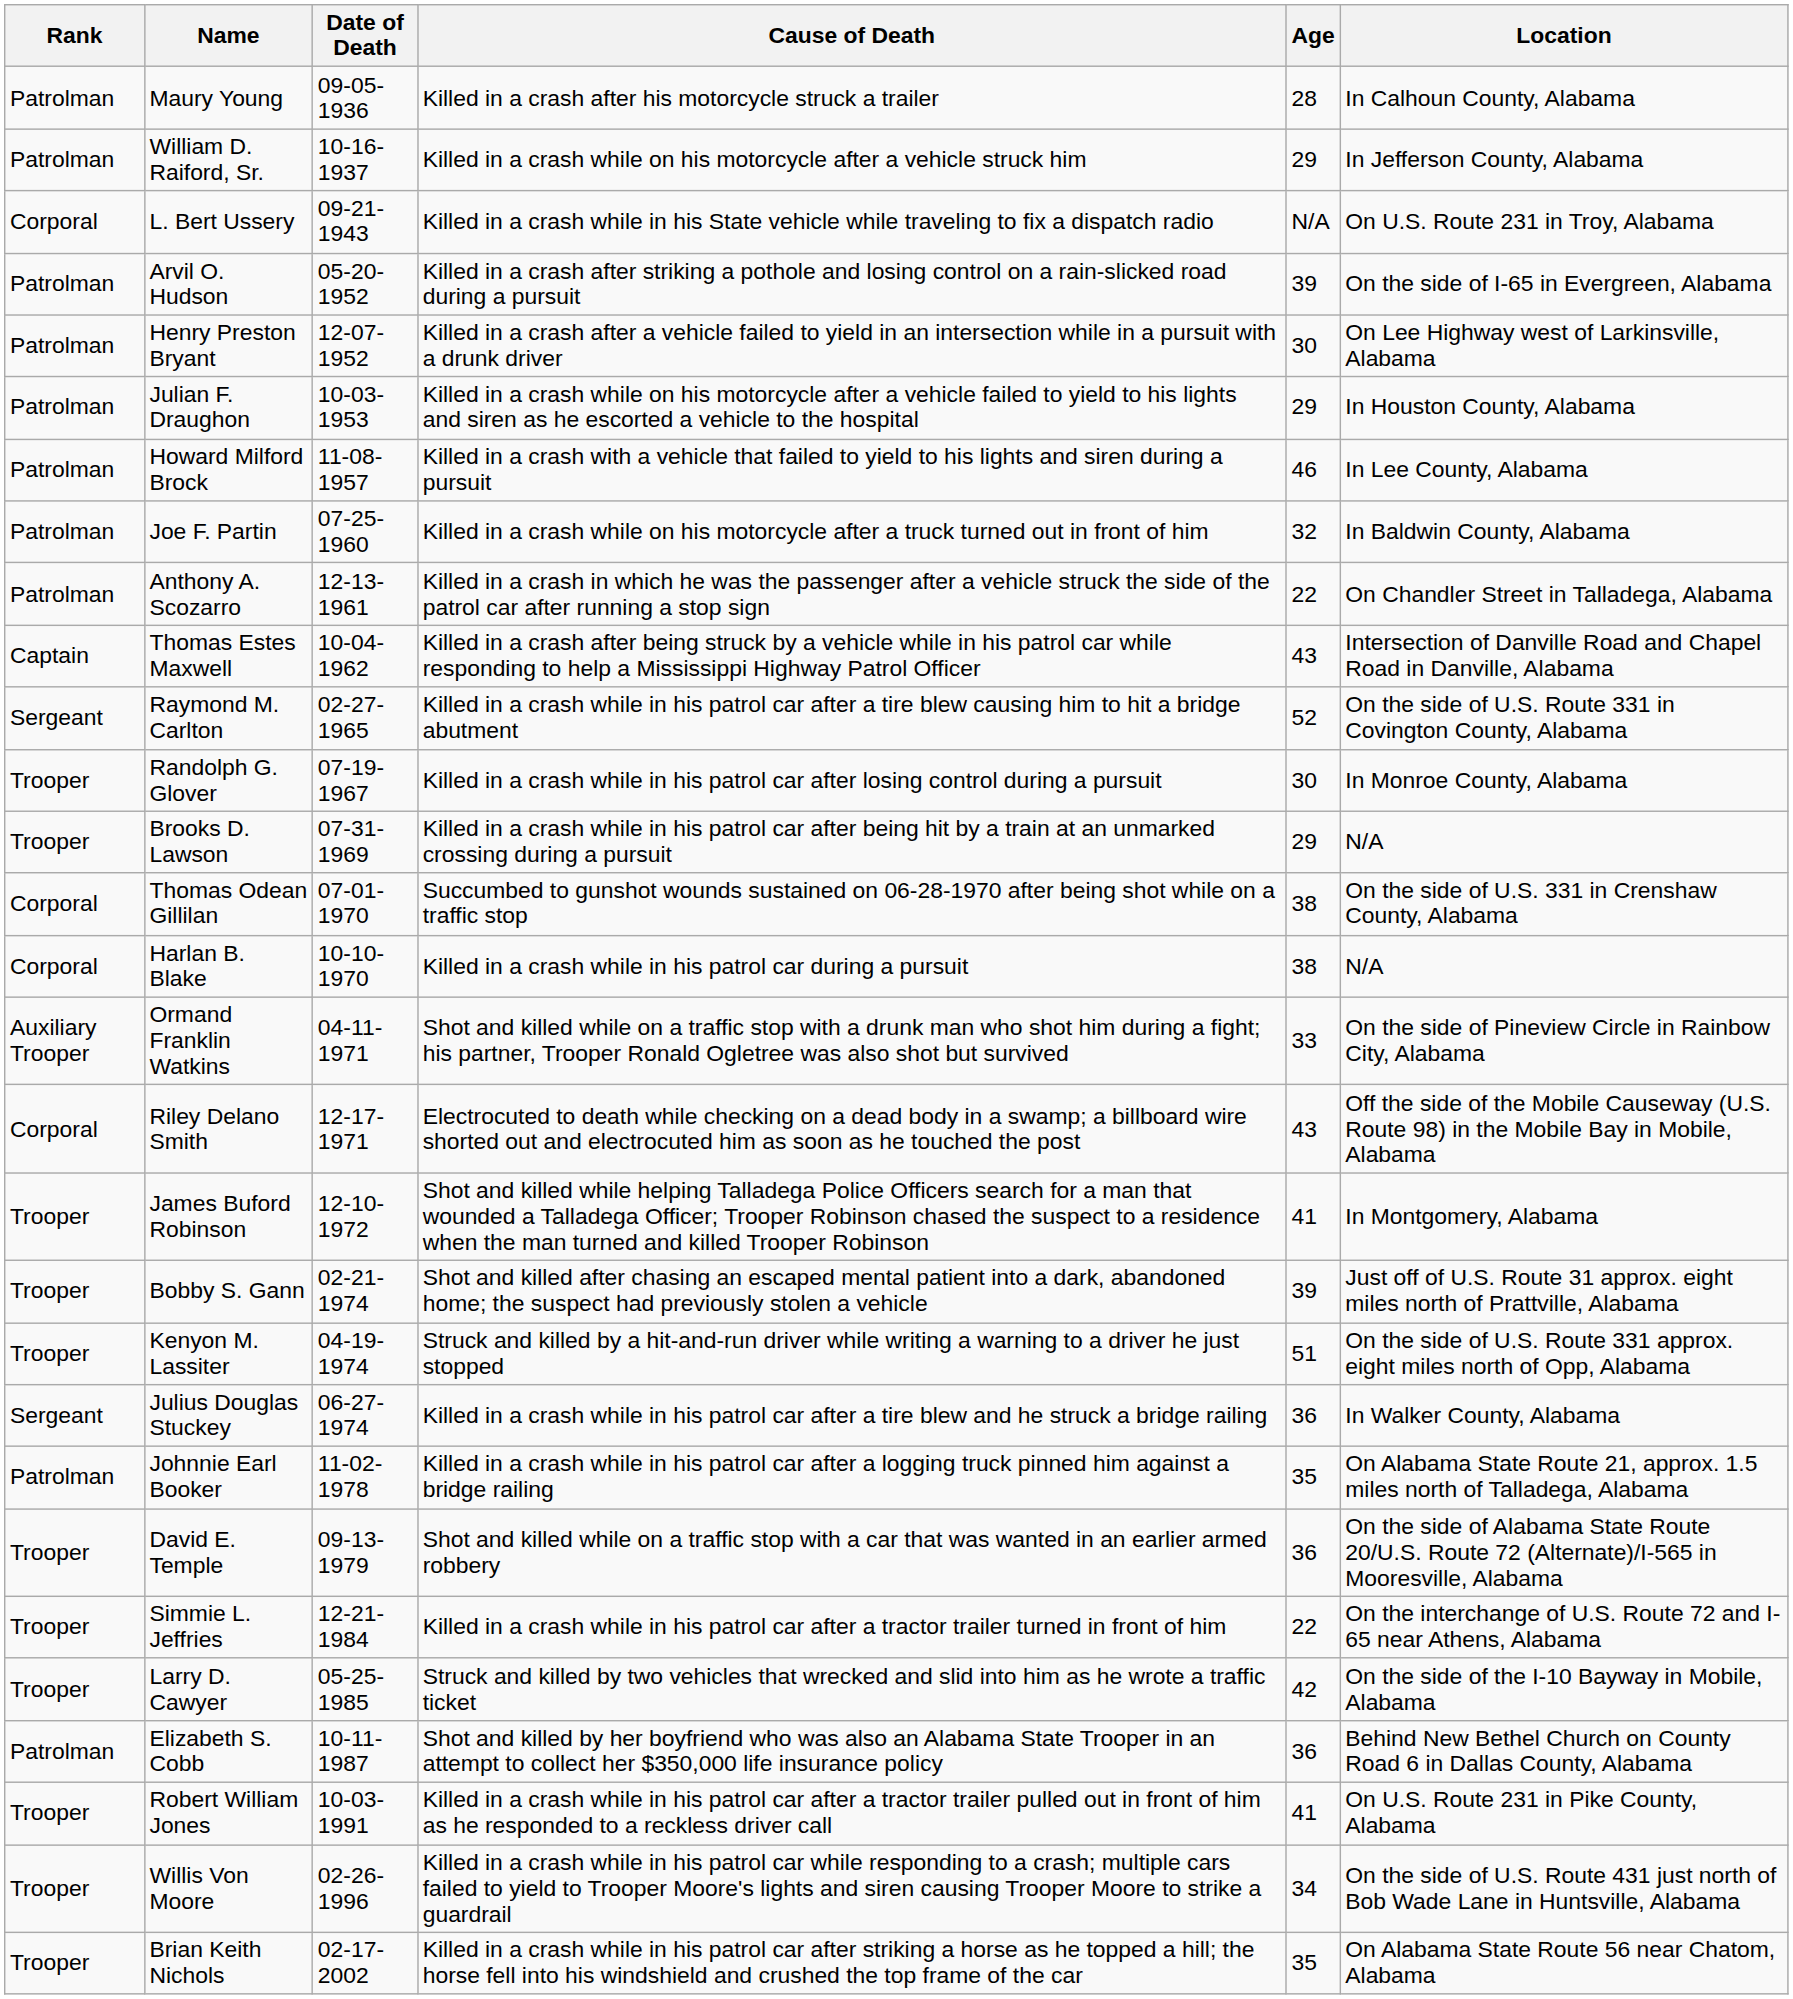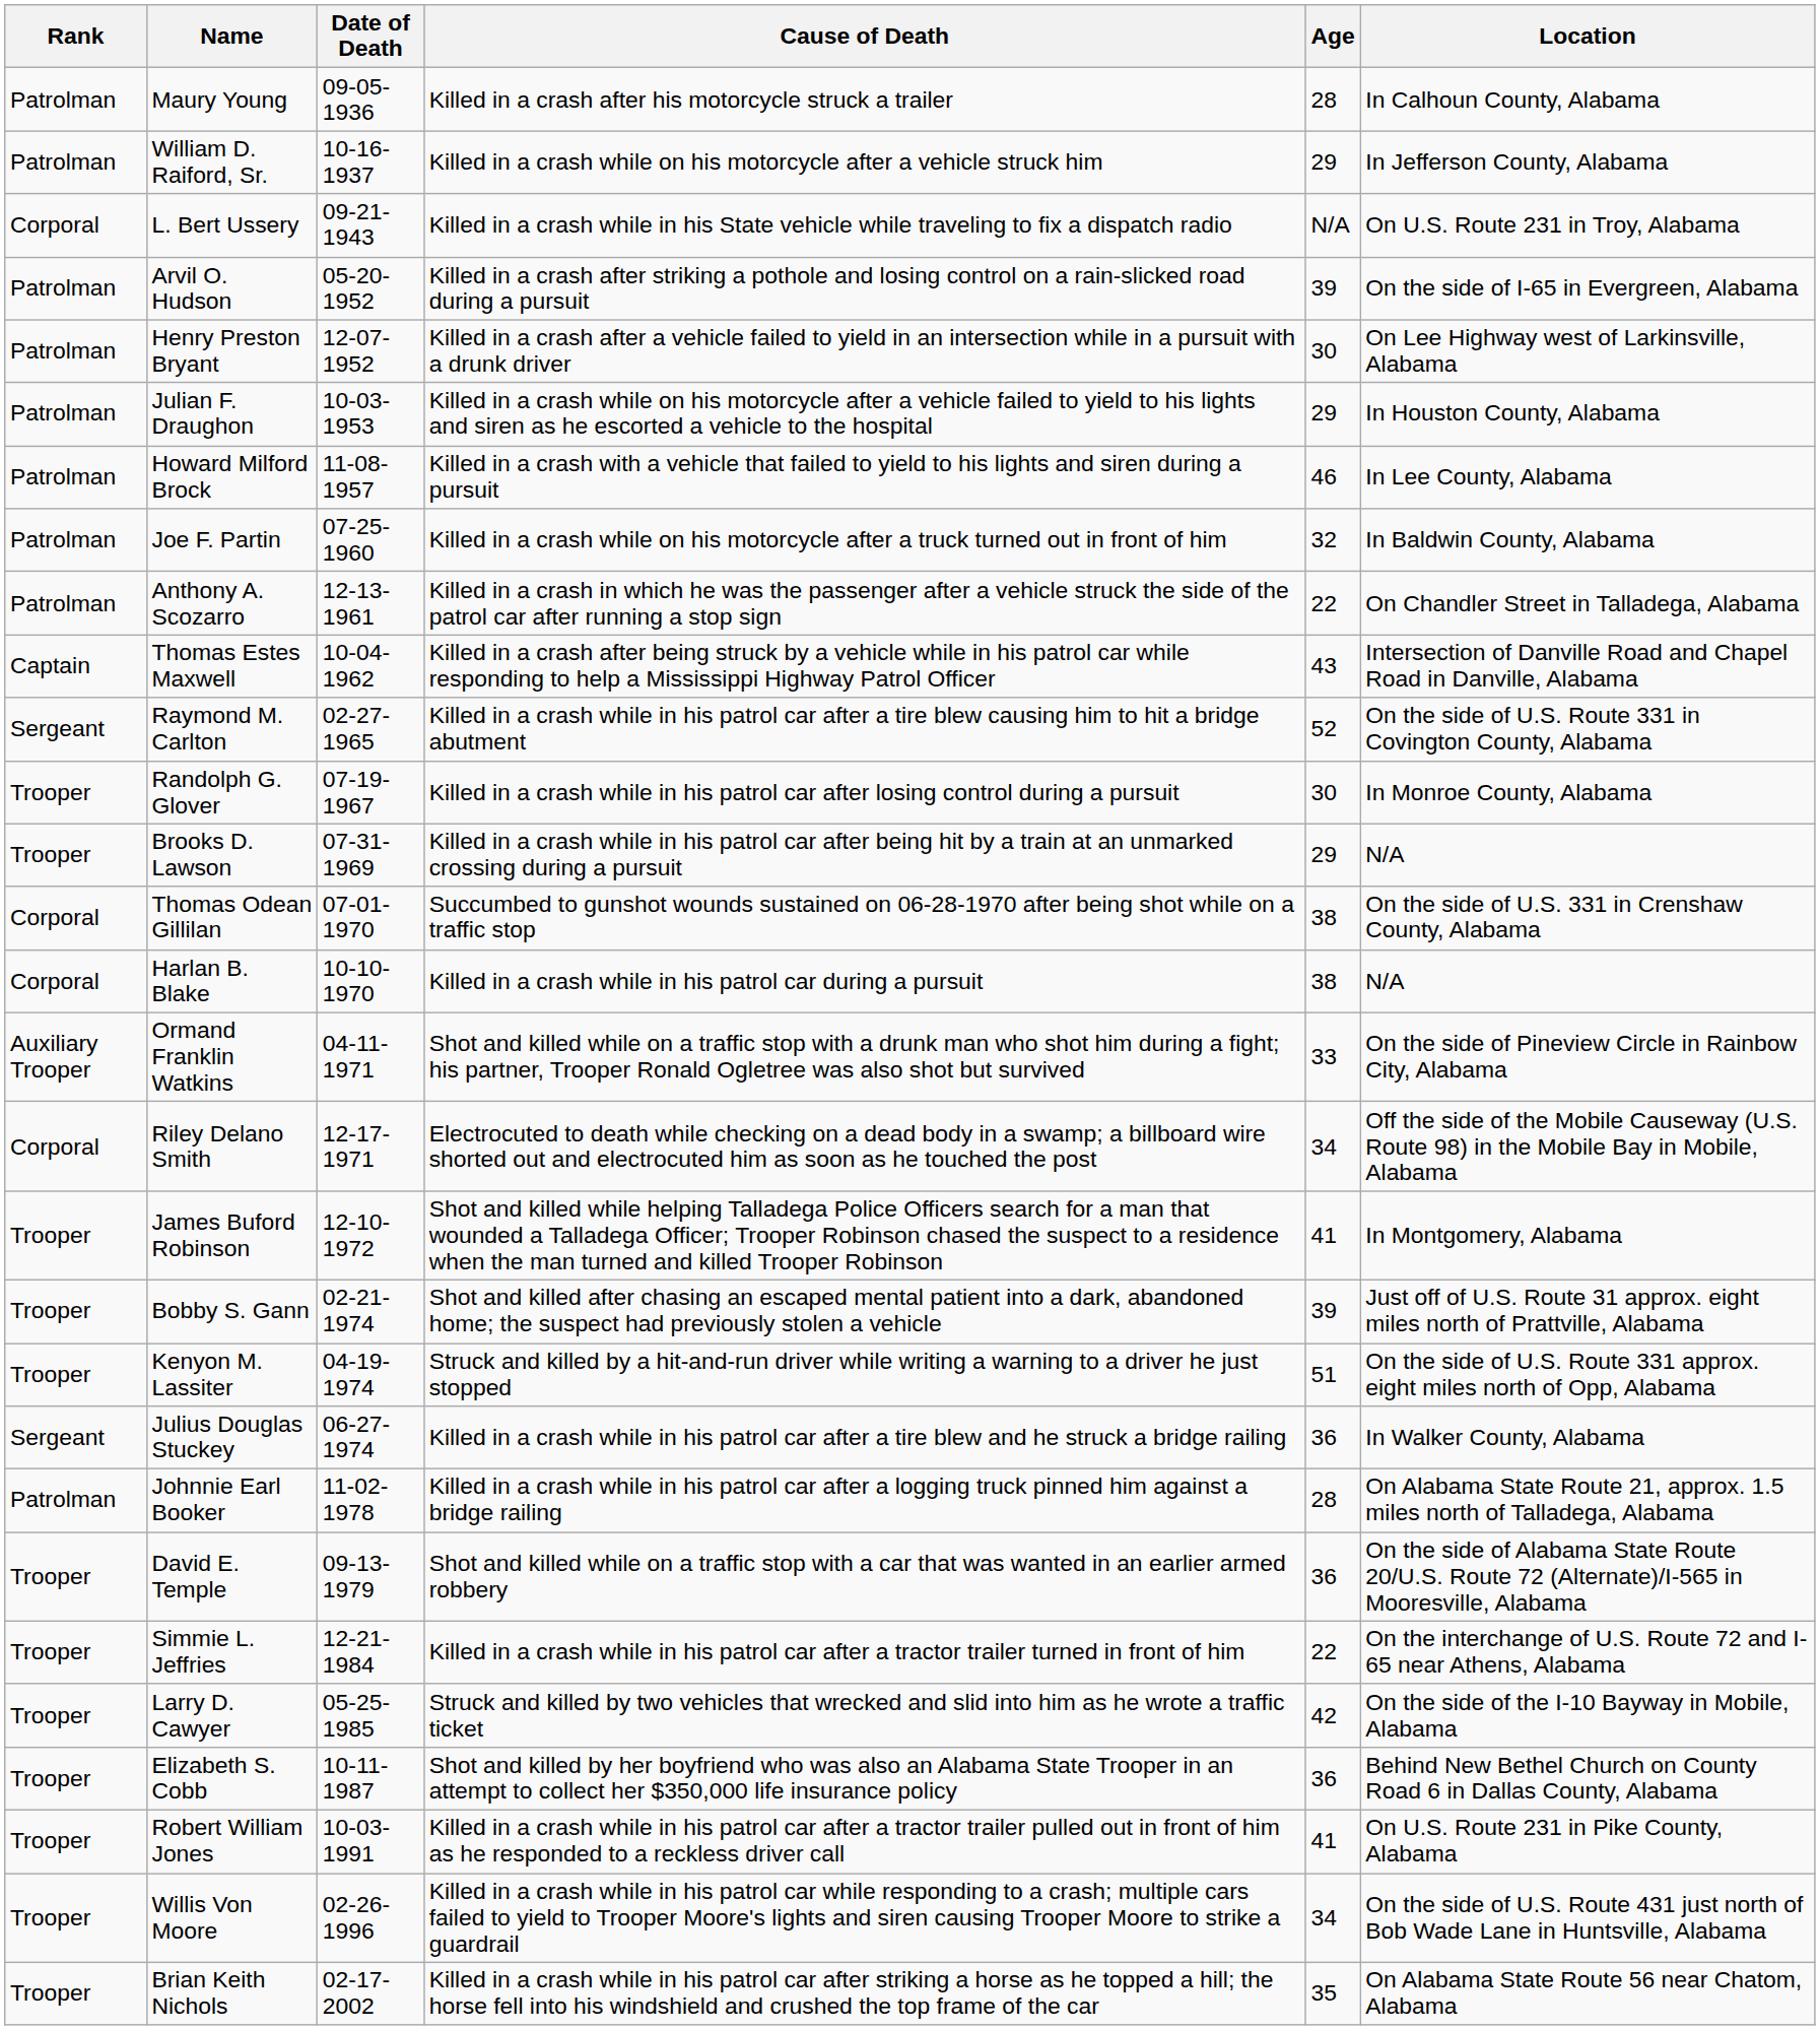Riley Delano Smith | Age: 43 -> 34
Johnnie Earl Booker | Age: 35 -> 28
Elizabeth S. Cobb | Rank: Patrolman -> Trooper
